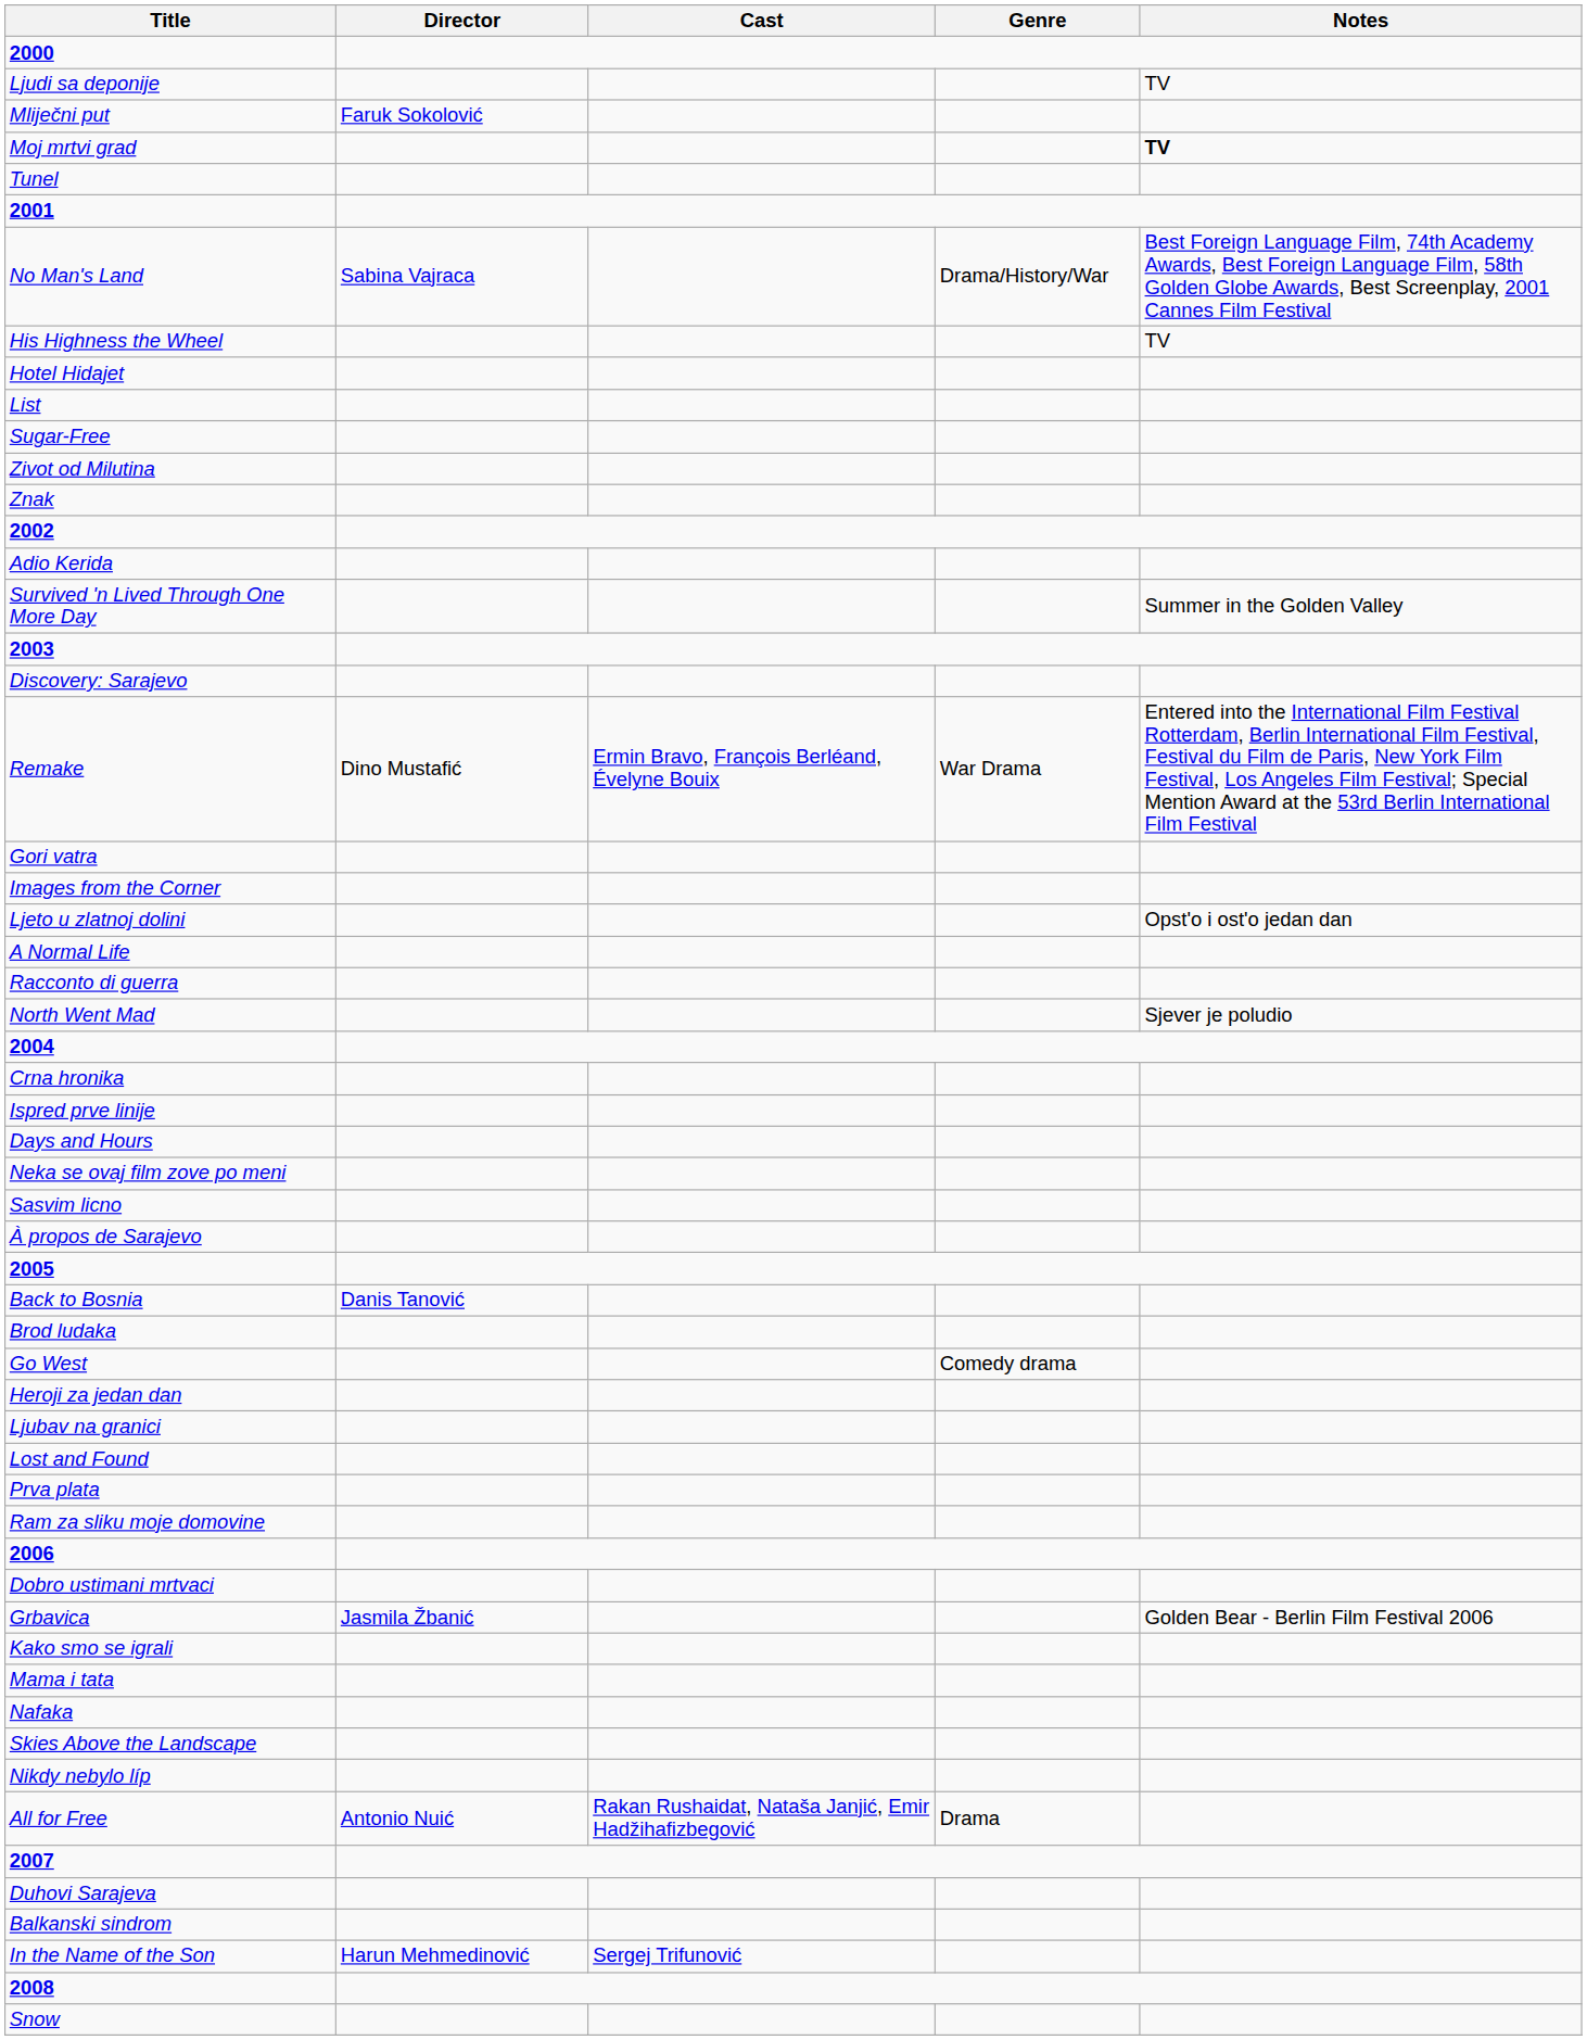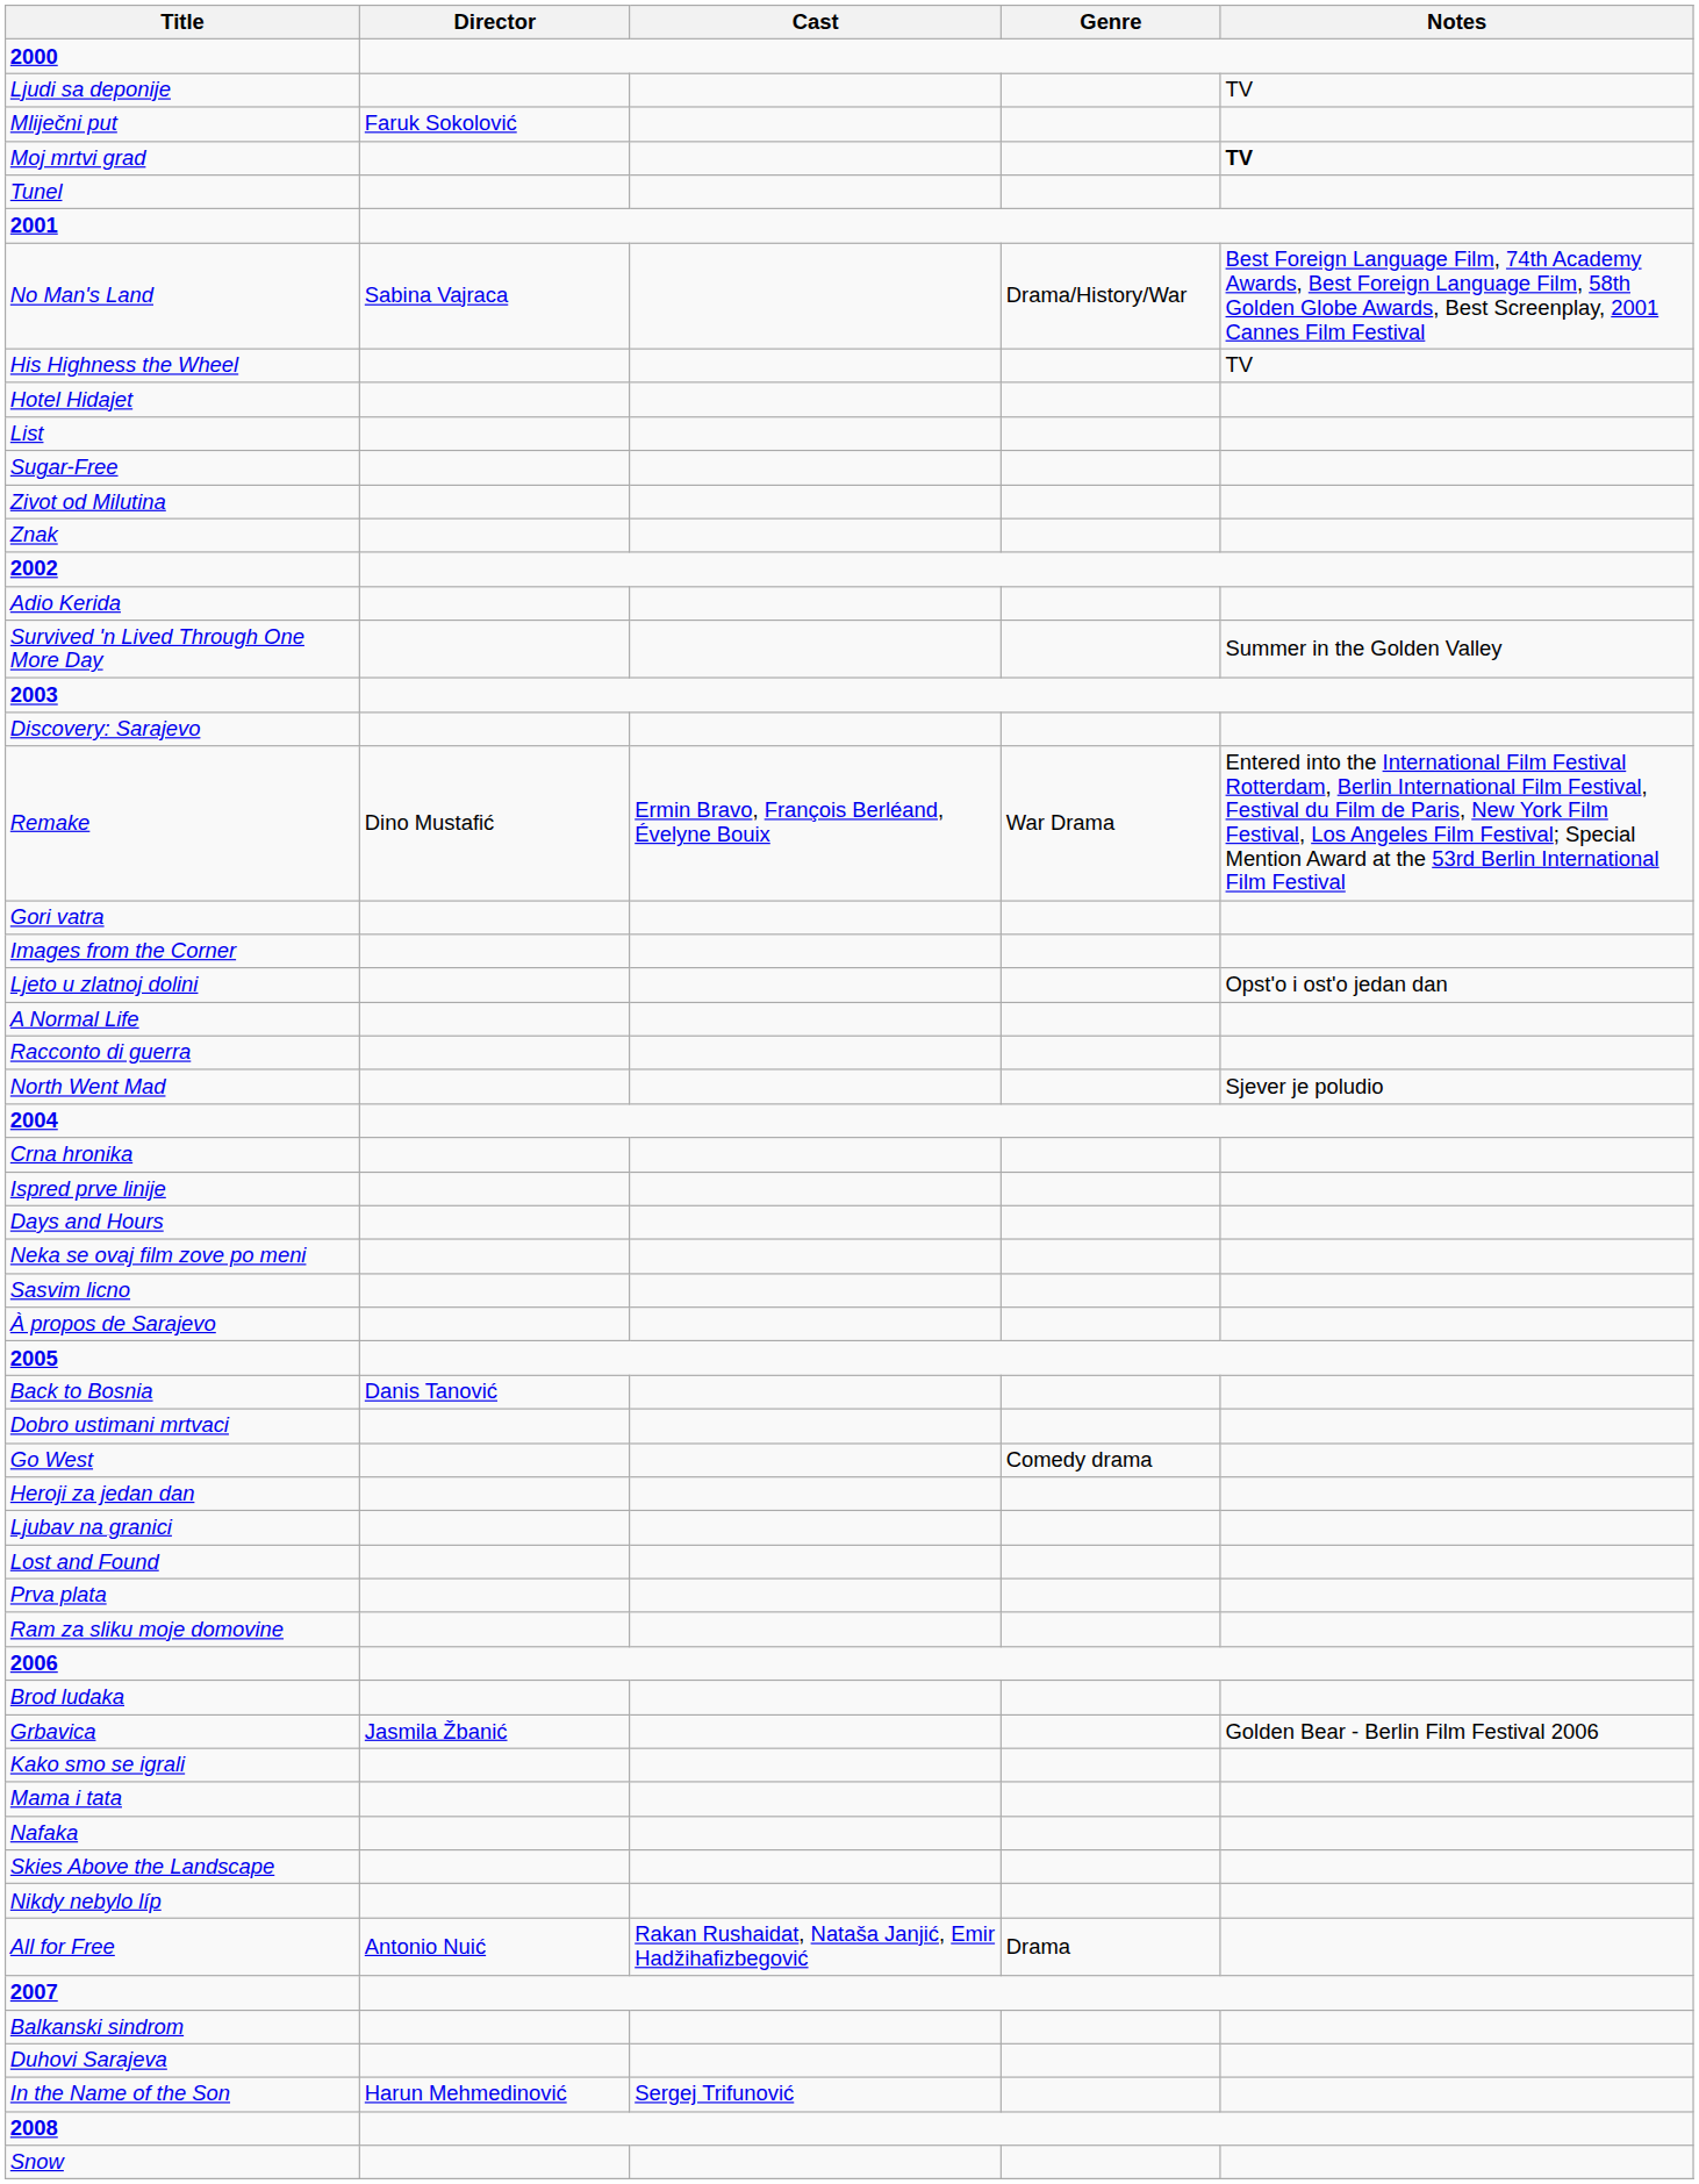rows swapped: Dobro ustimani mrtvaci <-> Brod ludaka
rows swapped: Duhovi Sarajeva <-> Balkanski sindrom
